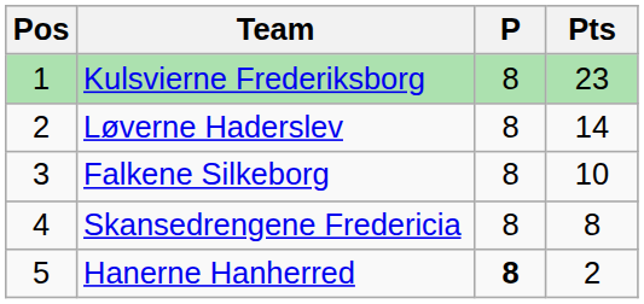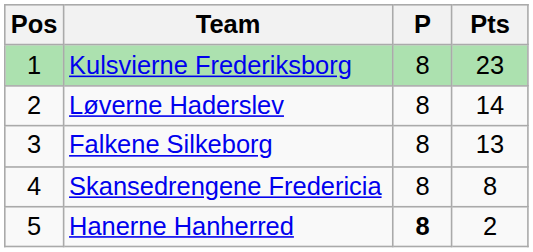Falkene Silkeborg | Pts: 10 -> 13
